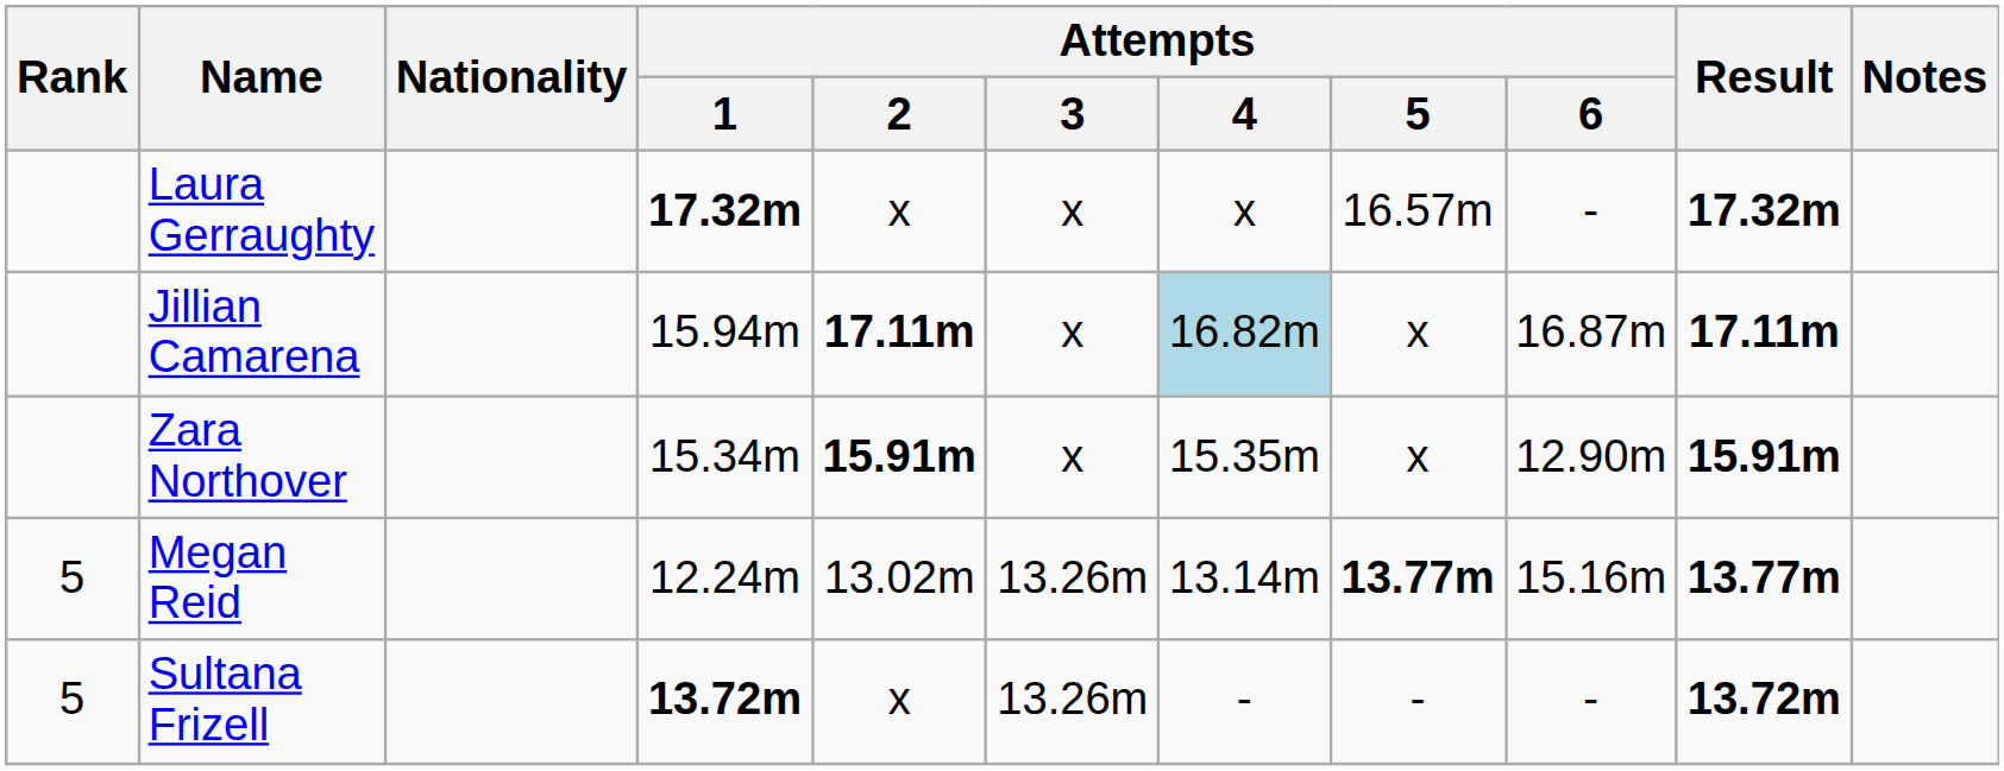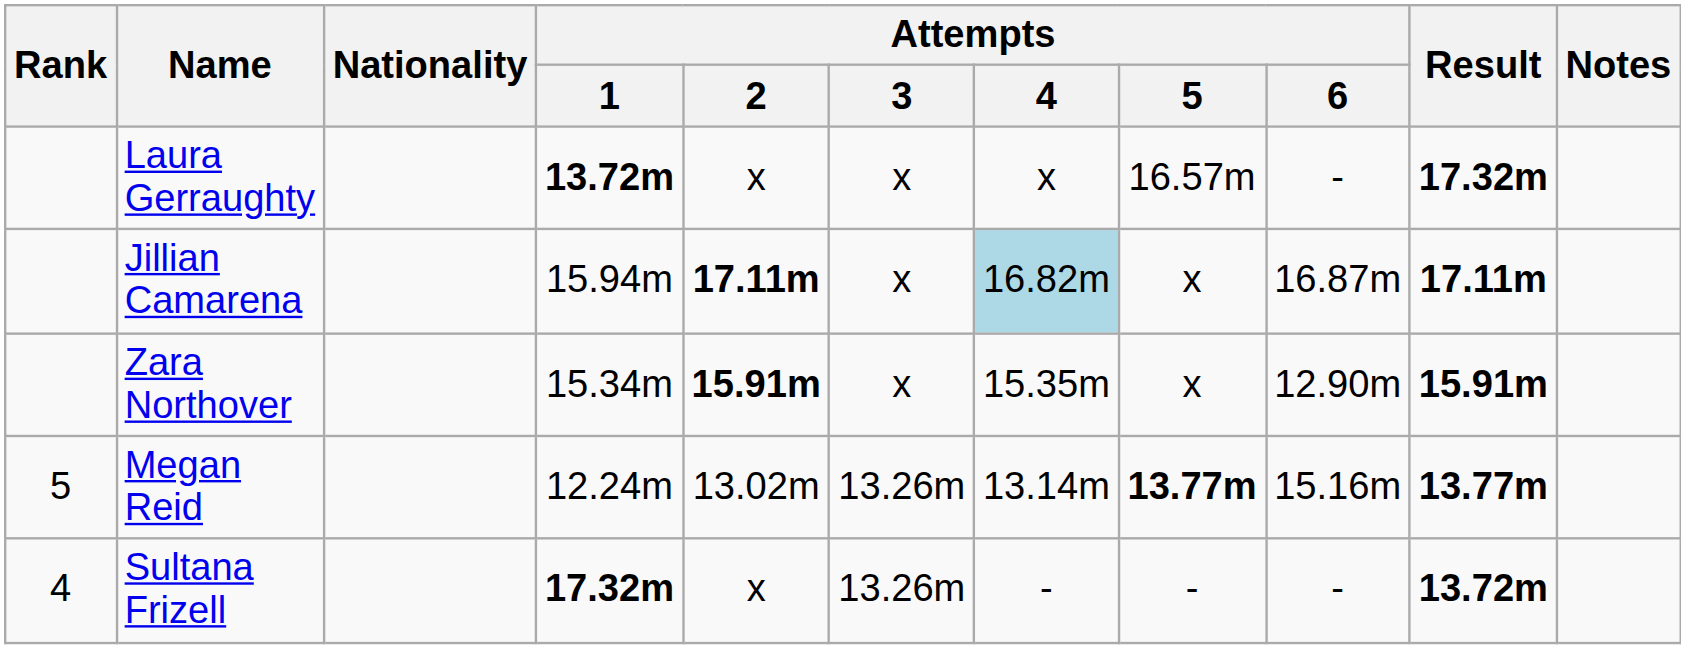Laura Gerraughty | Attempts / 1: 17.32m -> 13.72m
Sultana Frizell | Rank: 5 -> 4
Sultana Frizell | Attempts / 1: 13.72m -> 17.32m
